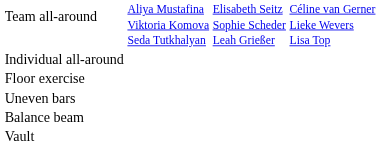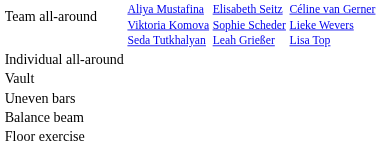rows swapped: Vault <-> Floor exercise
